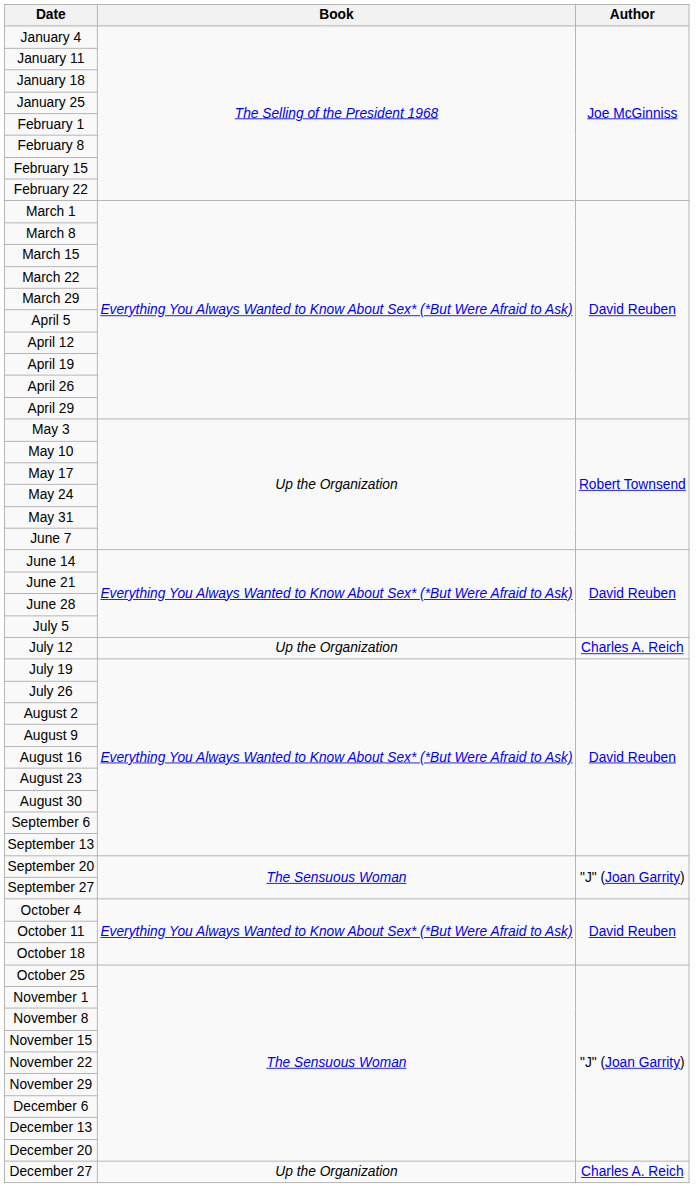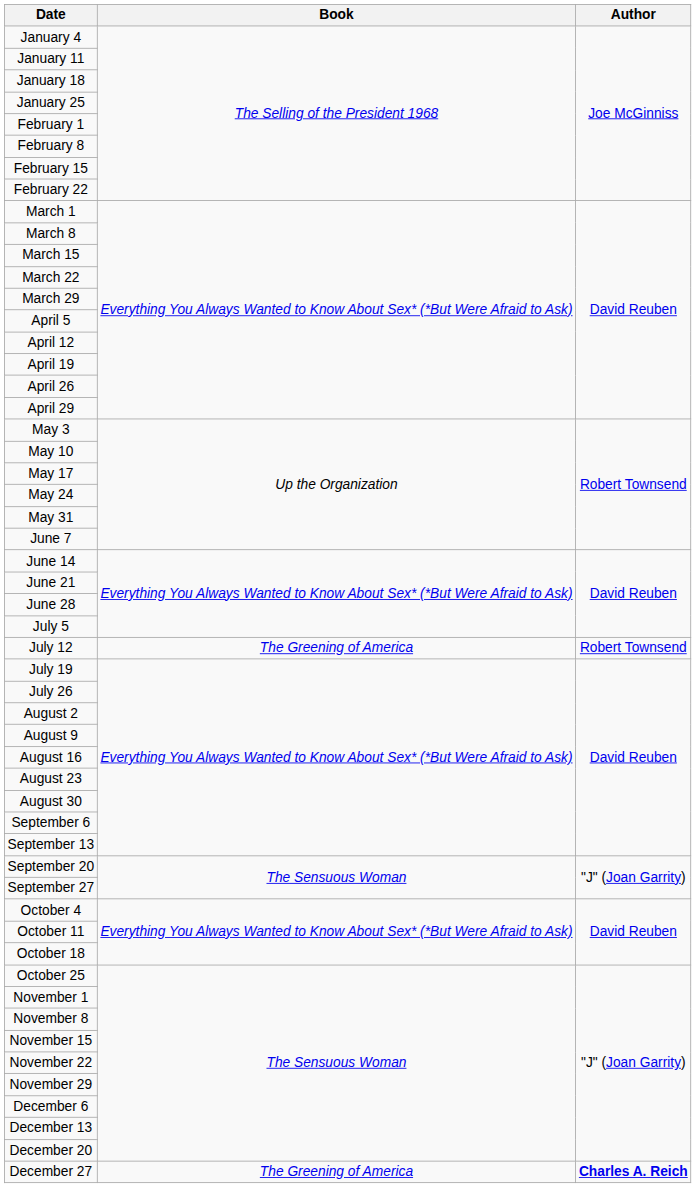July 12 | Book: Up the Organization -> The Greening of America
July 12 | Author: Charles A. Reich -> Robert Townsend
December 27 | Book: Up the Organization -> The Greening of America
December 27 | Author: normal -> bold
